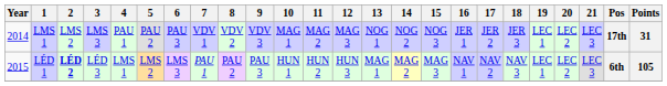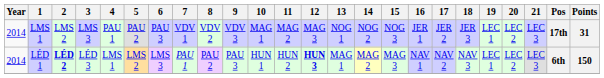LÉD 1 | Year: 2015 -> 2014
LÉD 1 | 12: normal -> bold
LÉD 1 | Points: 105 -> 150
